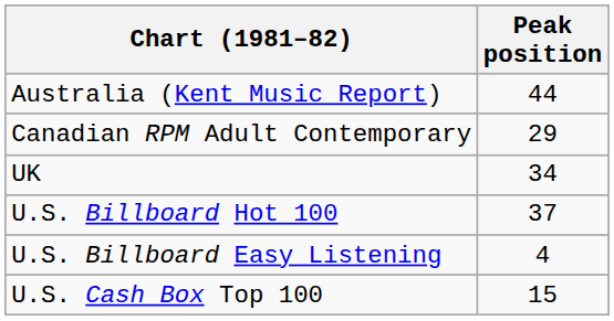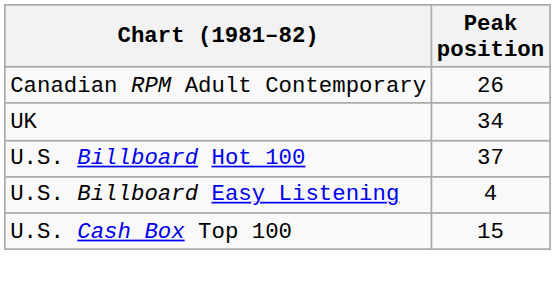- row: Australia (Kent Music Report) | 44
Canadian RPM Adult Contemporary | Peak position: 29 -> 26
